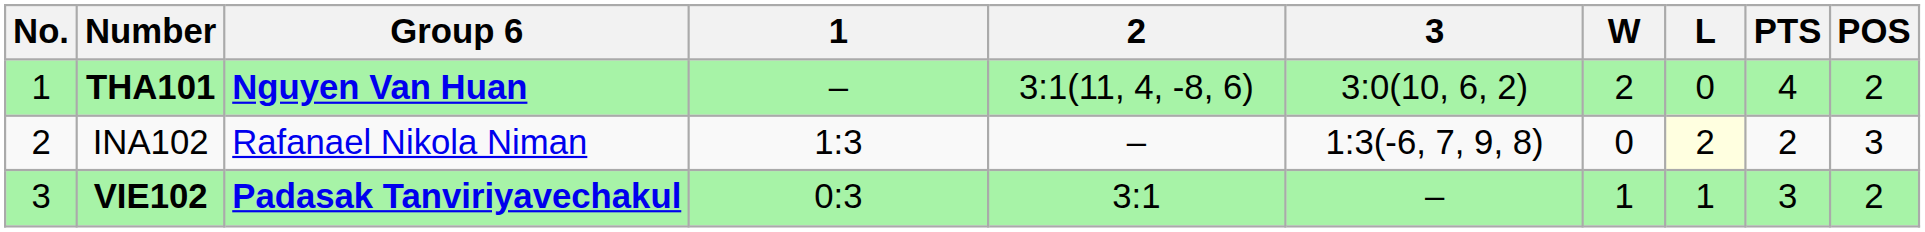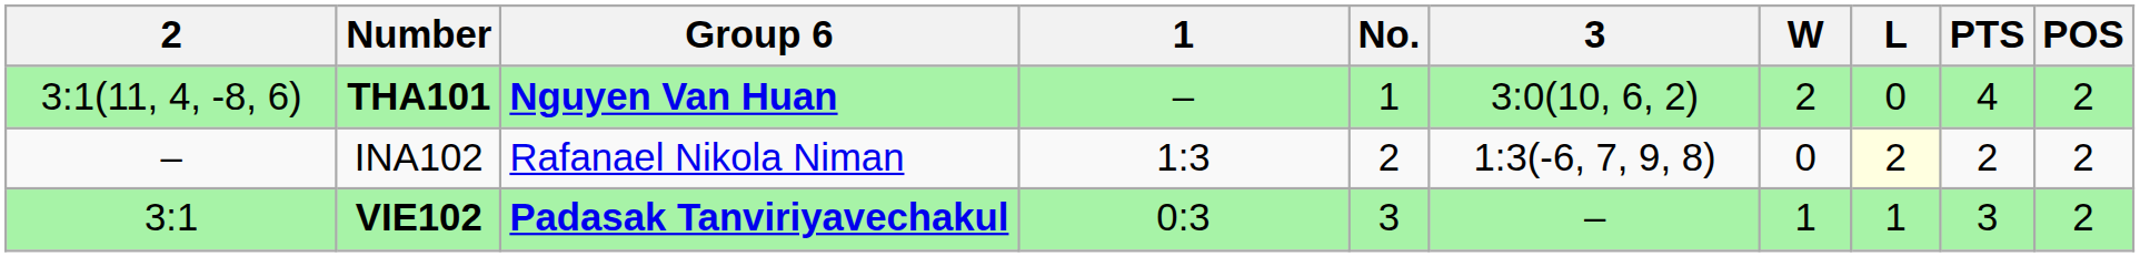columns swapped: No. <-> 2
INA102 | POS: 3 -> 2
